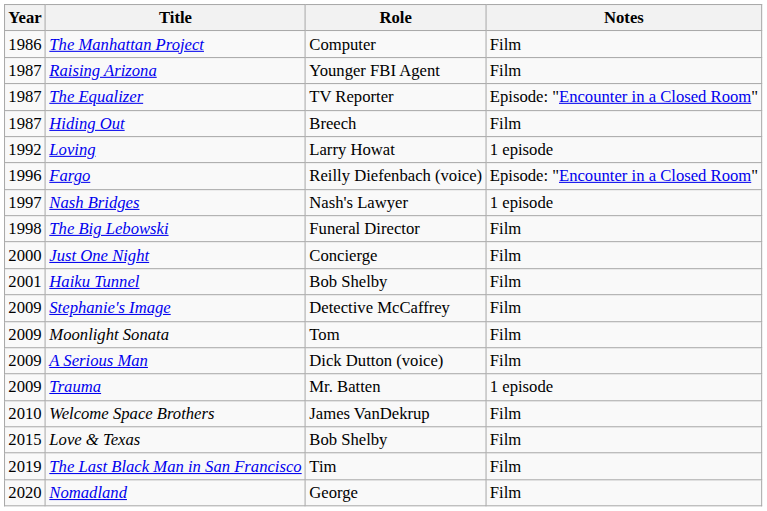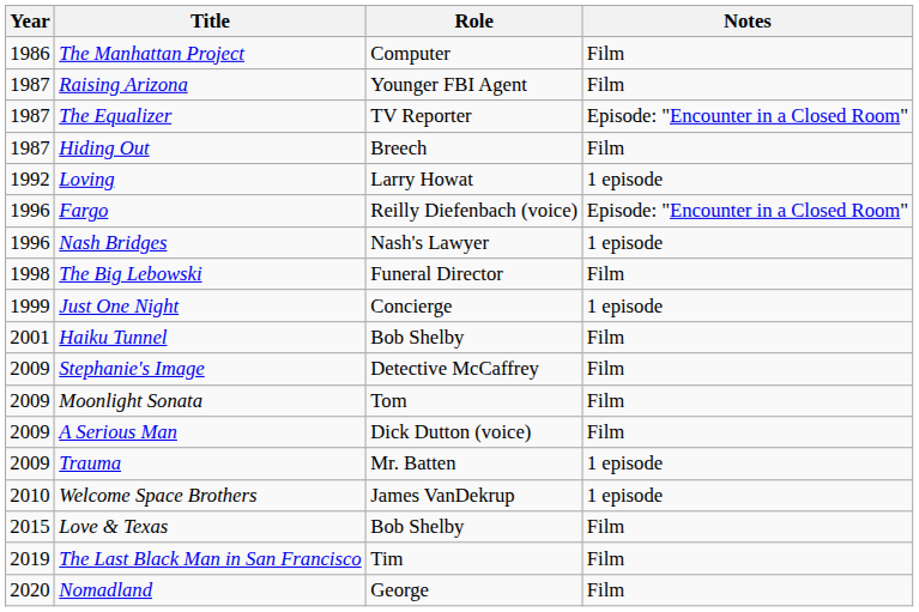Nash Bridges | Year: 1997 -> 1996
Just One Night | Year: 2000 -> 1999
Just One Night | Notes: Film -> 1 episode
Welcome Space Brothers | Notes: Film -> 1 episode
